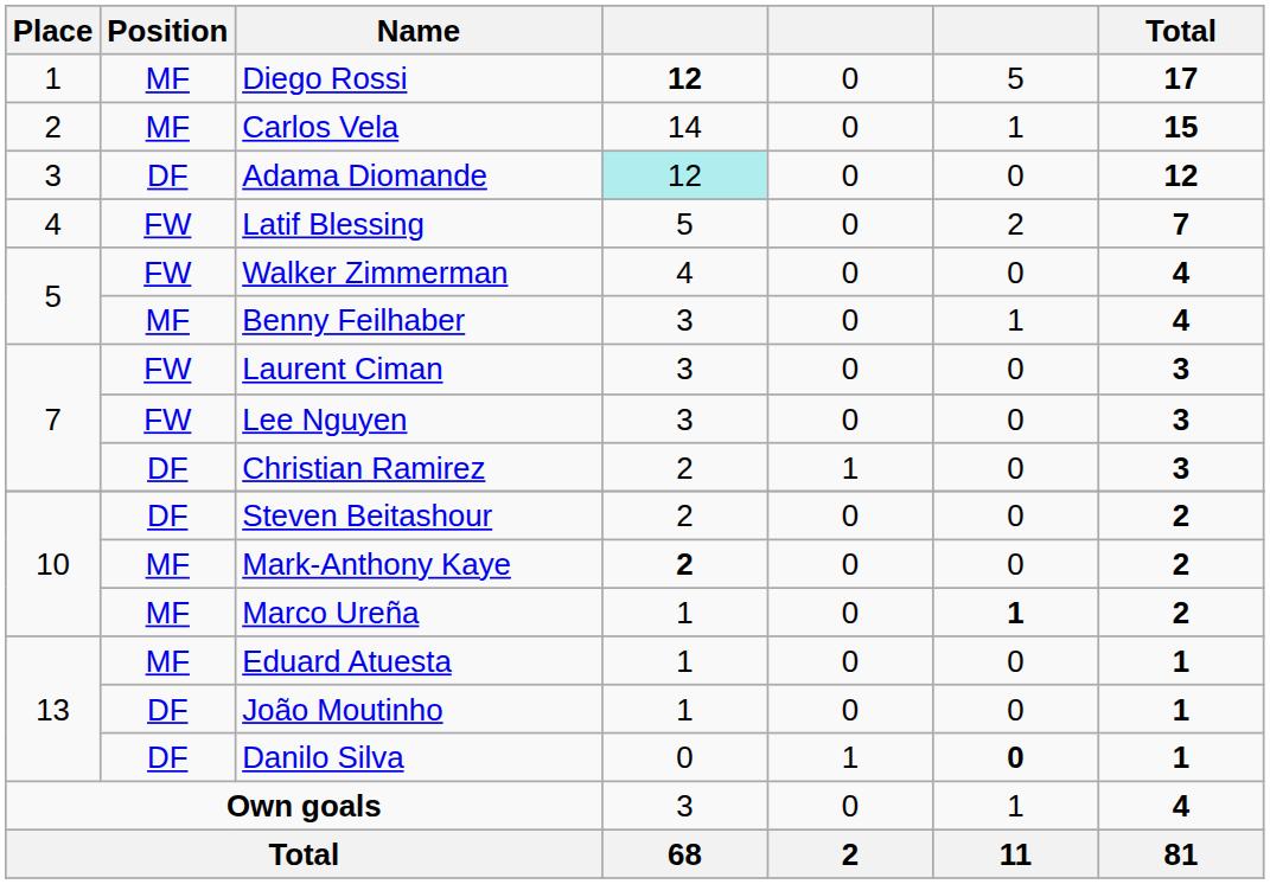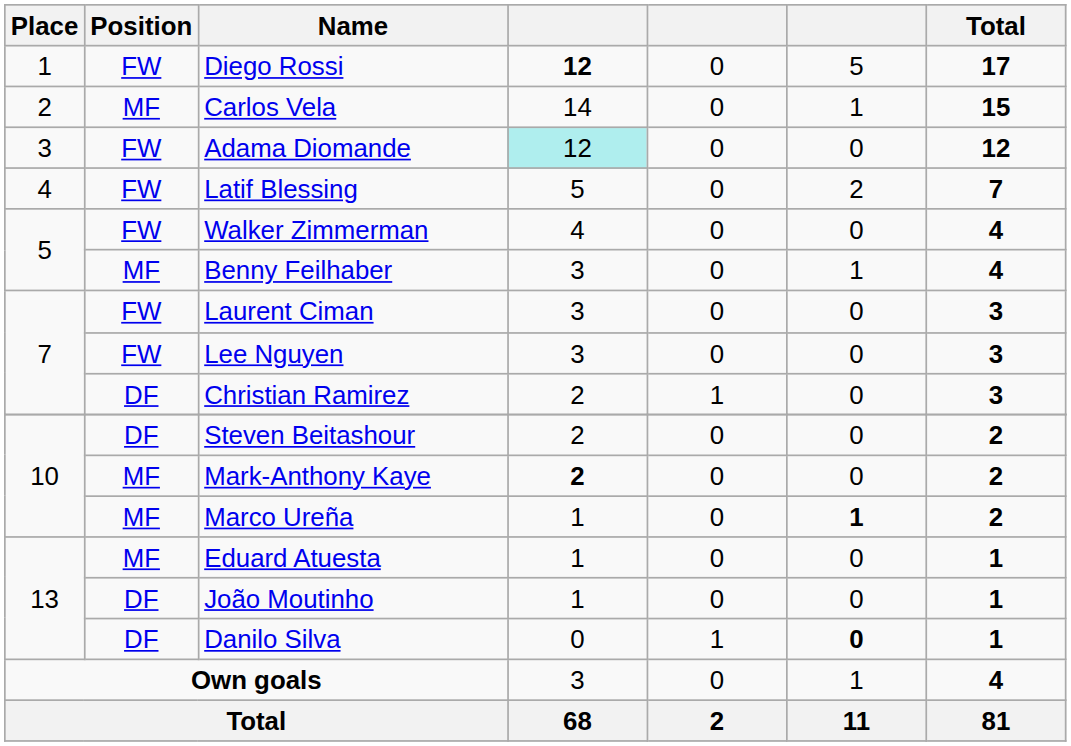Diego Rossi | Position: MF -> FW
Adama Diomande | Position: DF -> FW
